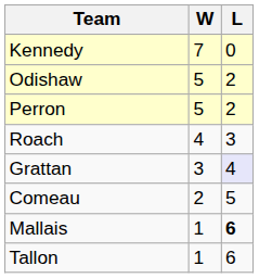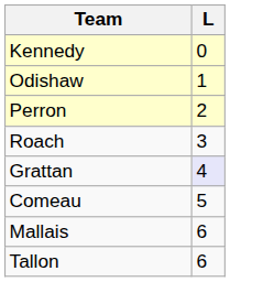- column: W | 7 | 5 | 5 | 4 | 3 | 2 | 1 | 1
Odishaw | L: 2 -> 1
Mallais | L: bold -> normal
